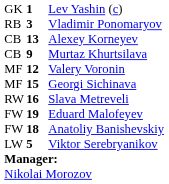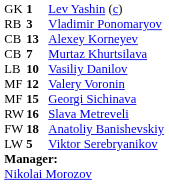Murtaz Khurtsilava | column 2: 9 -> 7
+ row: LB | 10 | Vasiliy Danilov
- row: FW | 19 | Eduard Malofeyev
